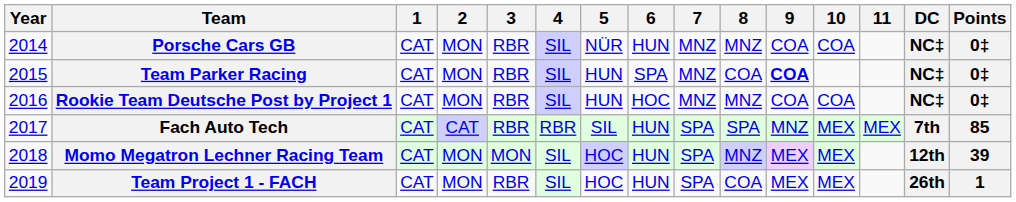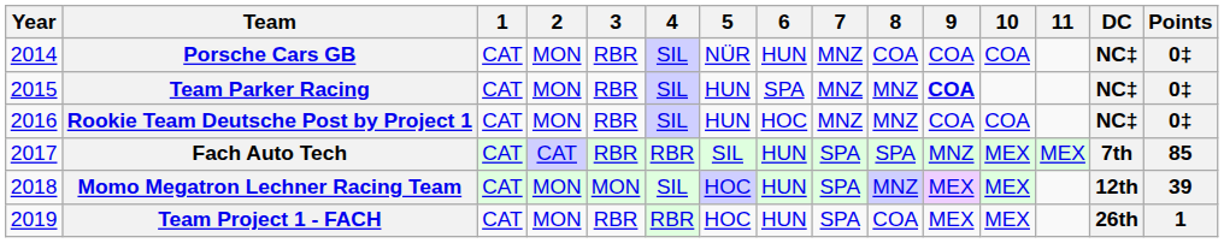Porsche Cars GB | 8: MNZ -> COA
Team Parker Racing | 8: COA -> MNZ
Team Project 1 - FACH | 4: SIL -> RBR
